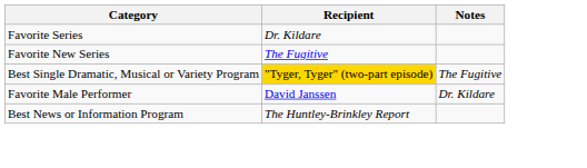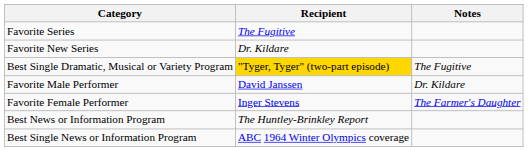Favorite Series | Recipient: Dr. Kildare -> The Fugitive
Favorite New Series | Recipient: The Fugitive -> Dr. Kildare
+ row: Favorite Female Performer | Inger Stevens | The Farmer's Daughter
+ row: Best Single News or Information Program | ABC 1964 Winter Olympics coverage
